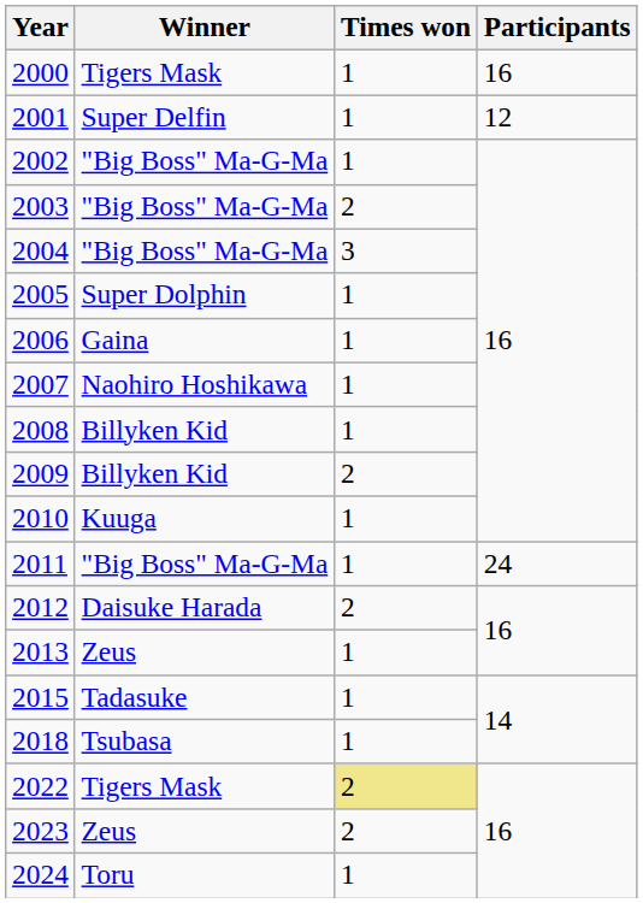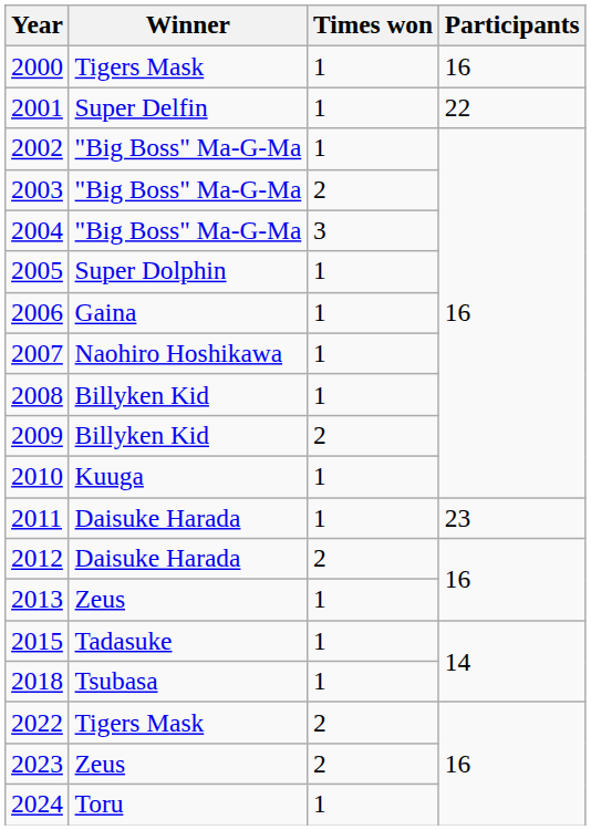2001 | Participants: 12 -> 22
2011 | Winner: "Big Boss" Ma-G-Ma -> Daisuke Harada
2011 | Participants: 24 -> 23
2022 | Times won: khaki background -> no background
